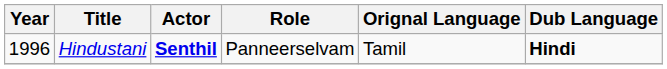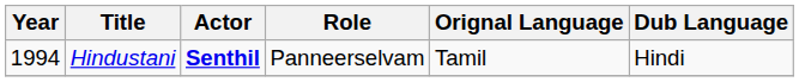Hindustani | Year: 1996 -> 1994
Hindustani | Dub Language: bold -> normal
